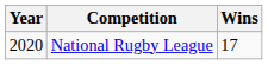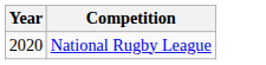- column: Wins | 17
